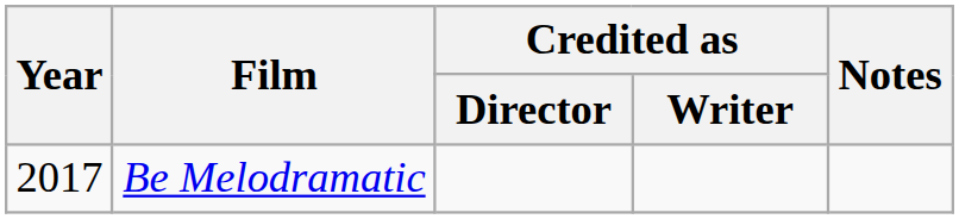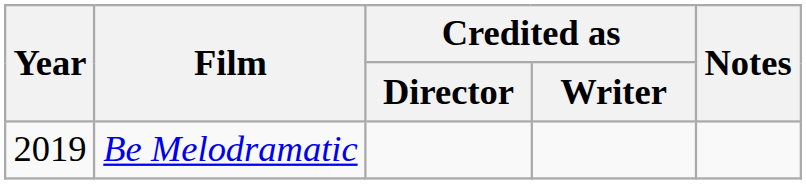Be Melodramatic | Year: 2017 -> 2019
